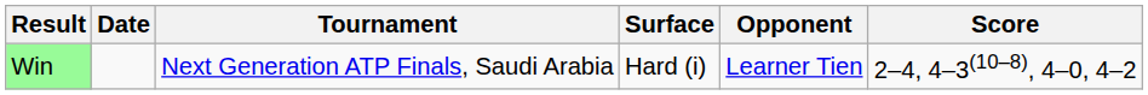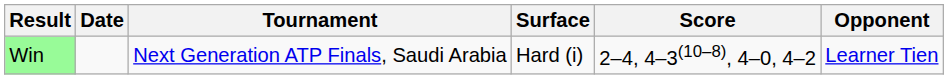columns swapped: Opponent <-> Score
